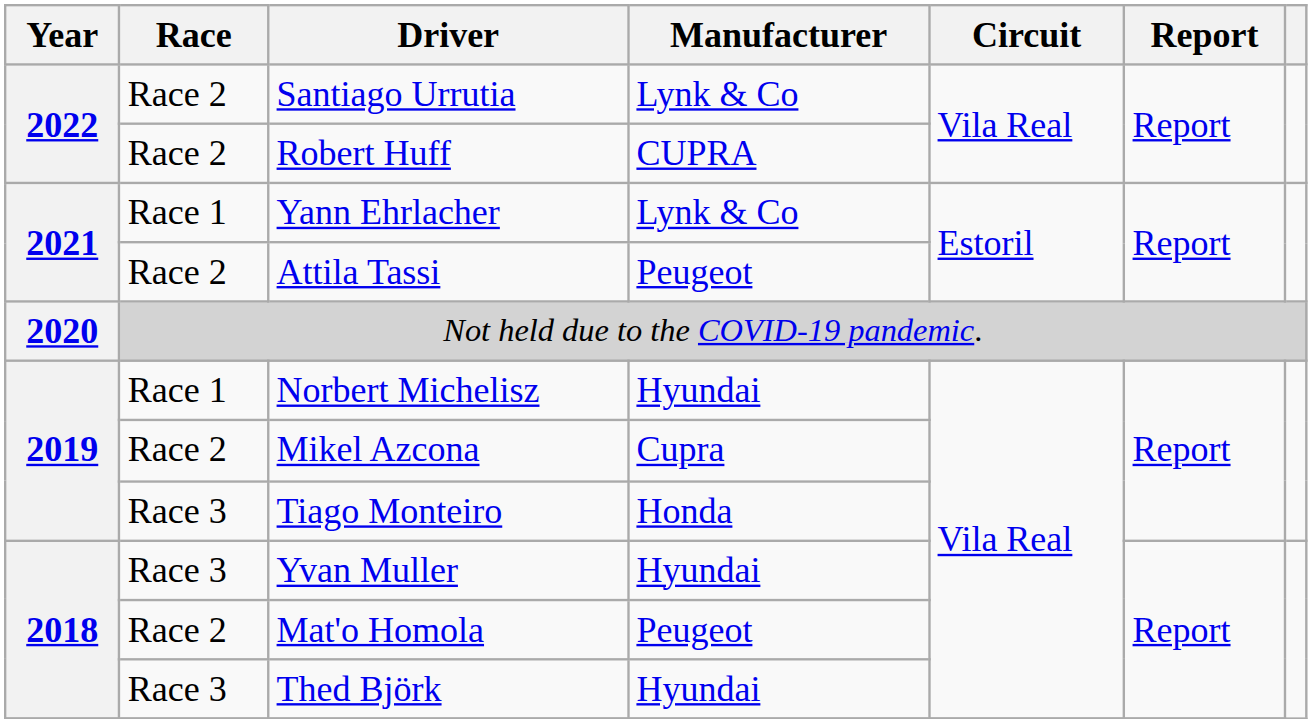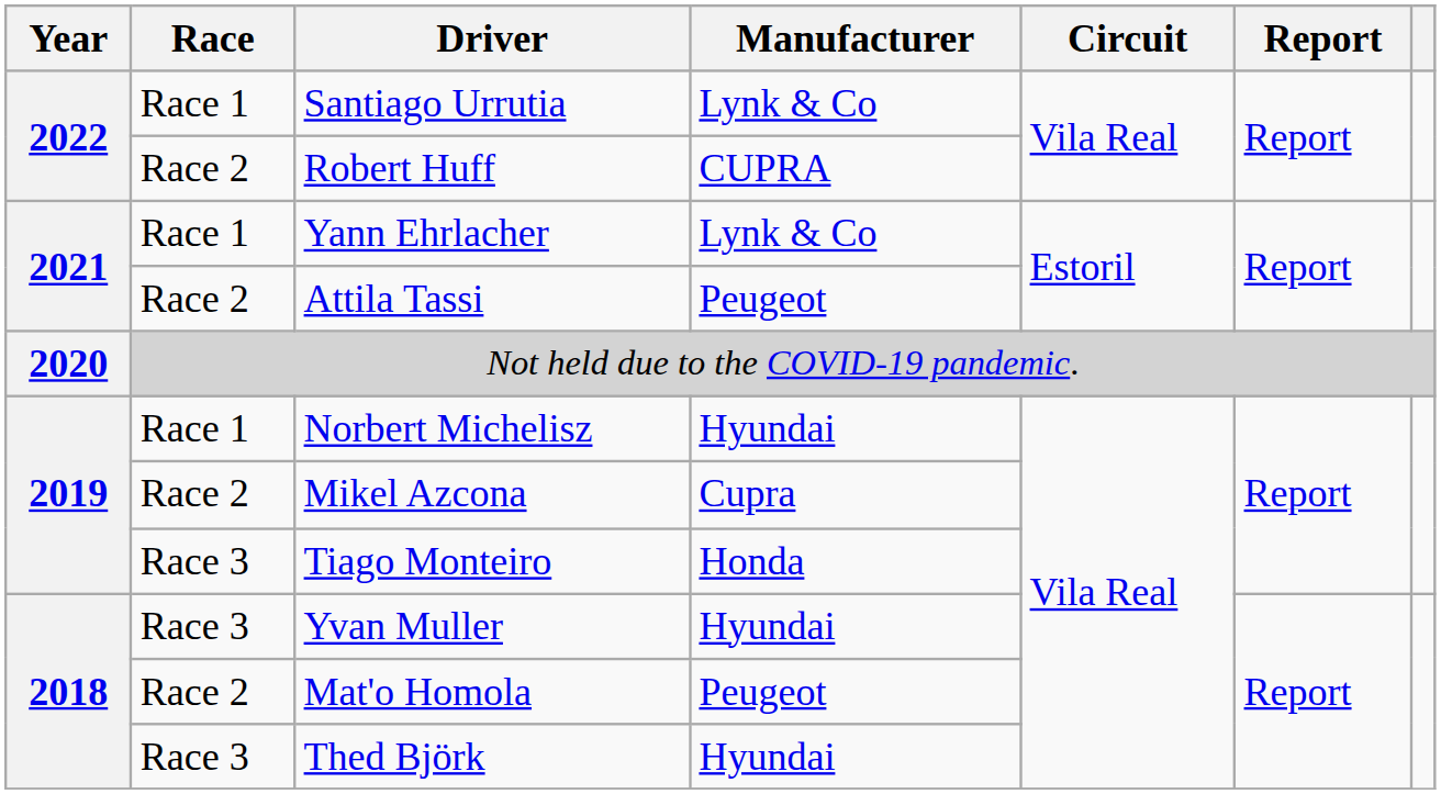Santiago Urrutia | Race: Race 2 -> Race 1
